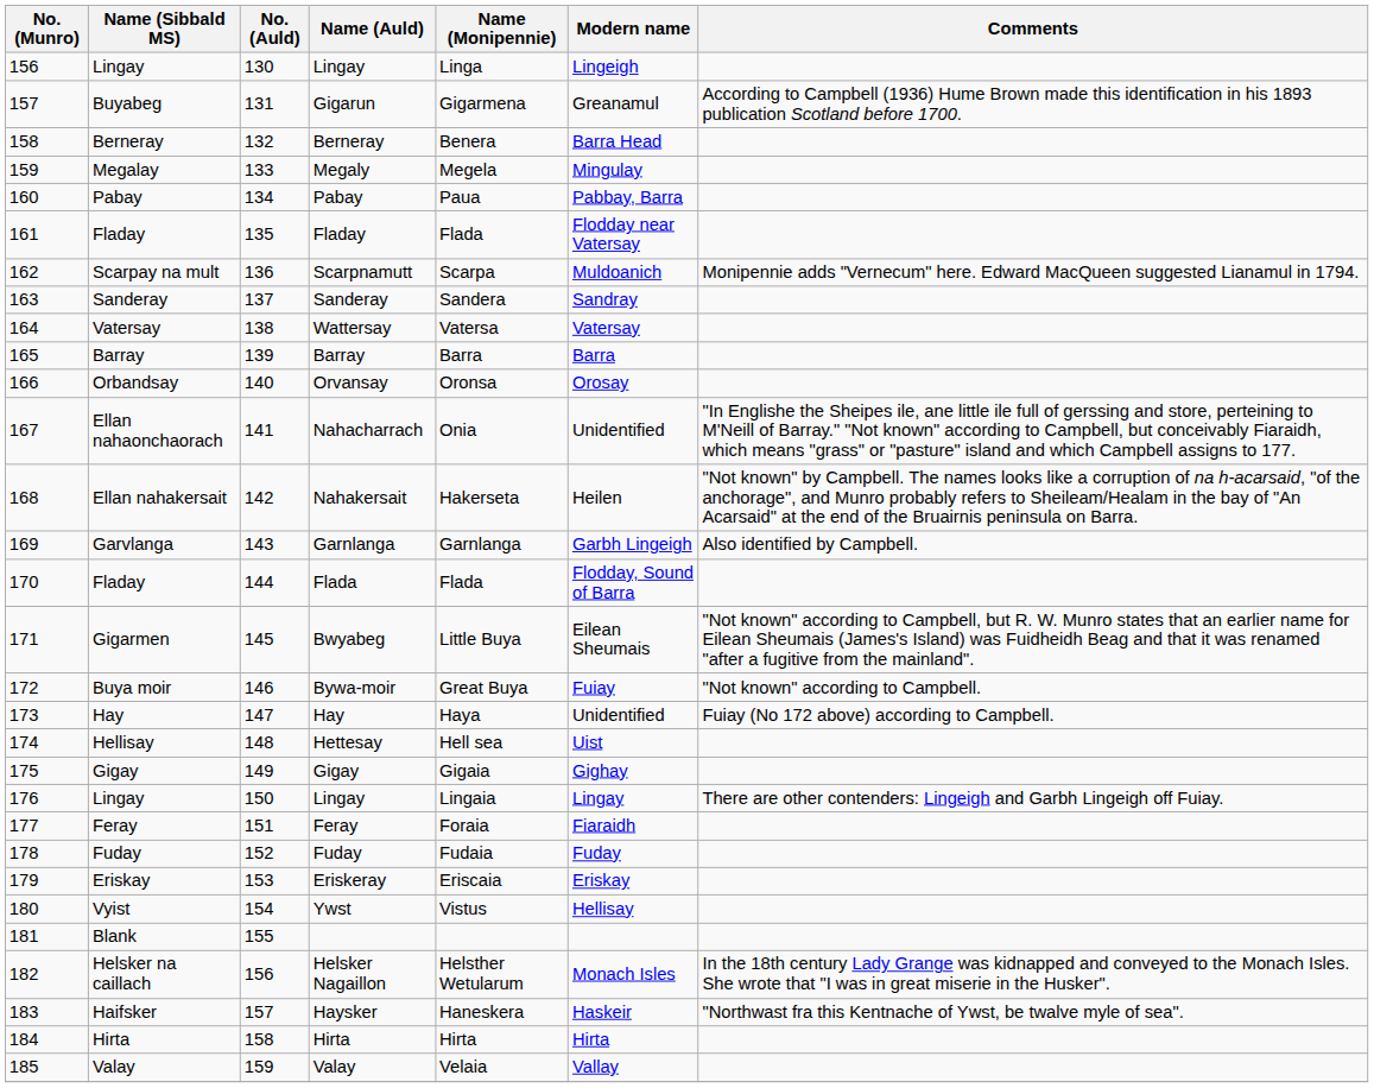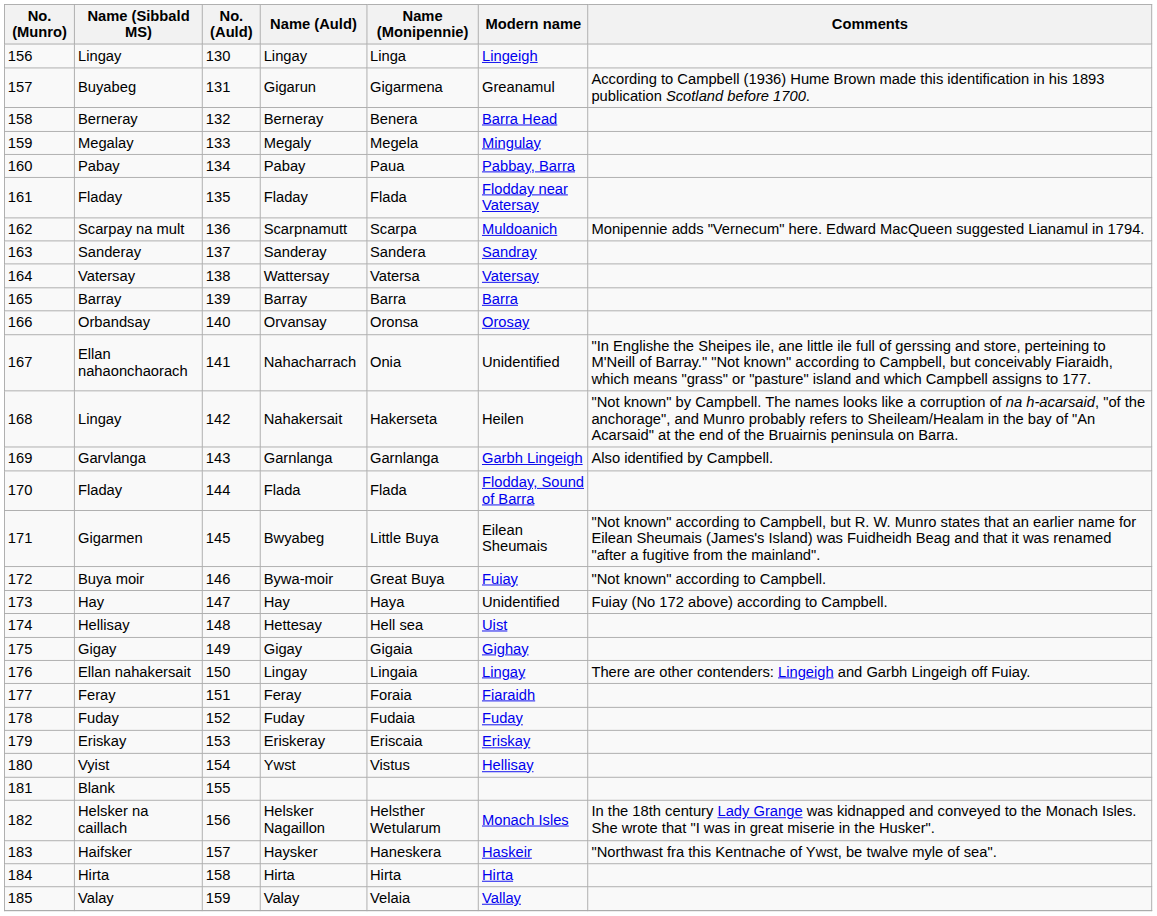Nahakersait | Name (Sibbald MS): Ellan nahakersait -> Lingay
176 / Lingay | Name (Sibbald MS): Lingay -> Ellan nahakersait
